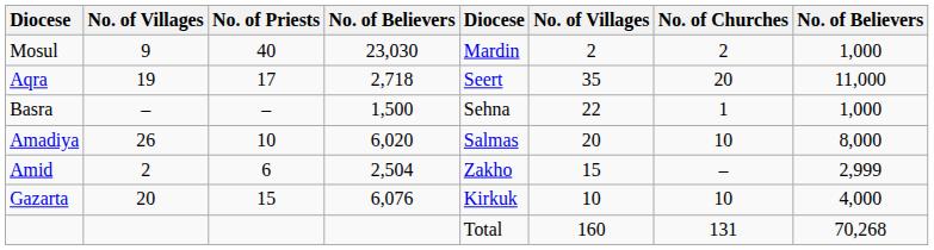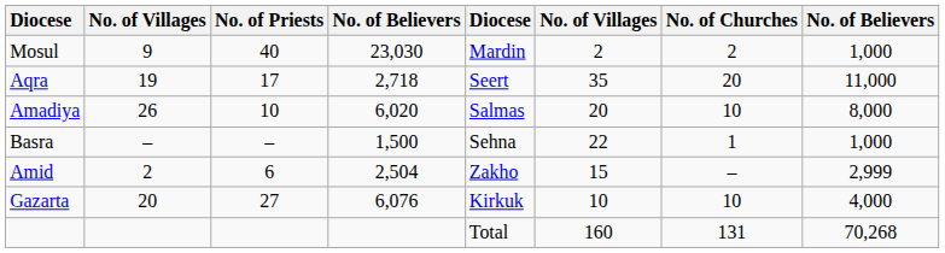rows swapped: Amadiya <-> Basra
Gazarta | No. of Priests: 15 -> 27
